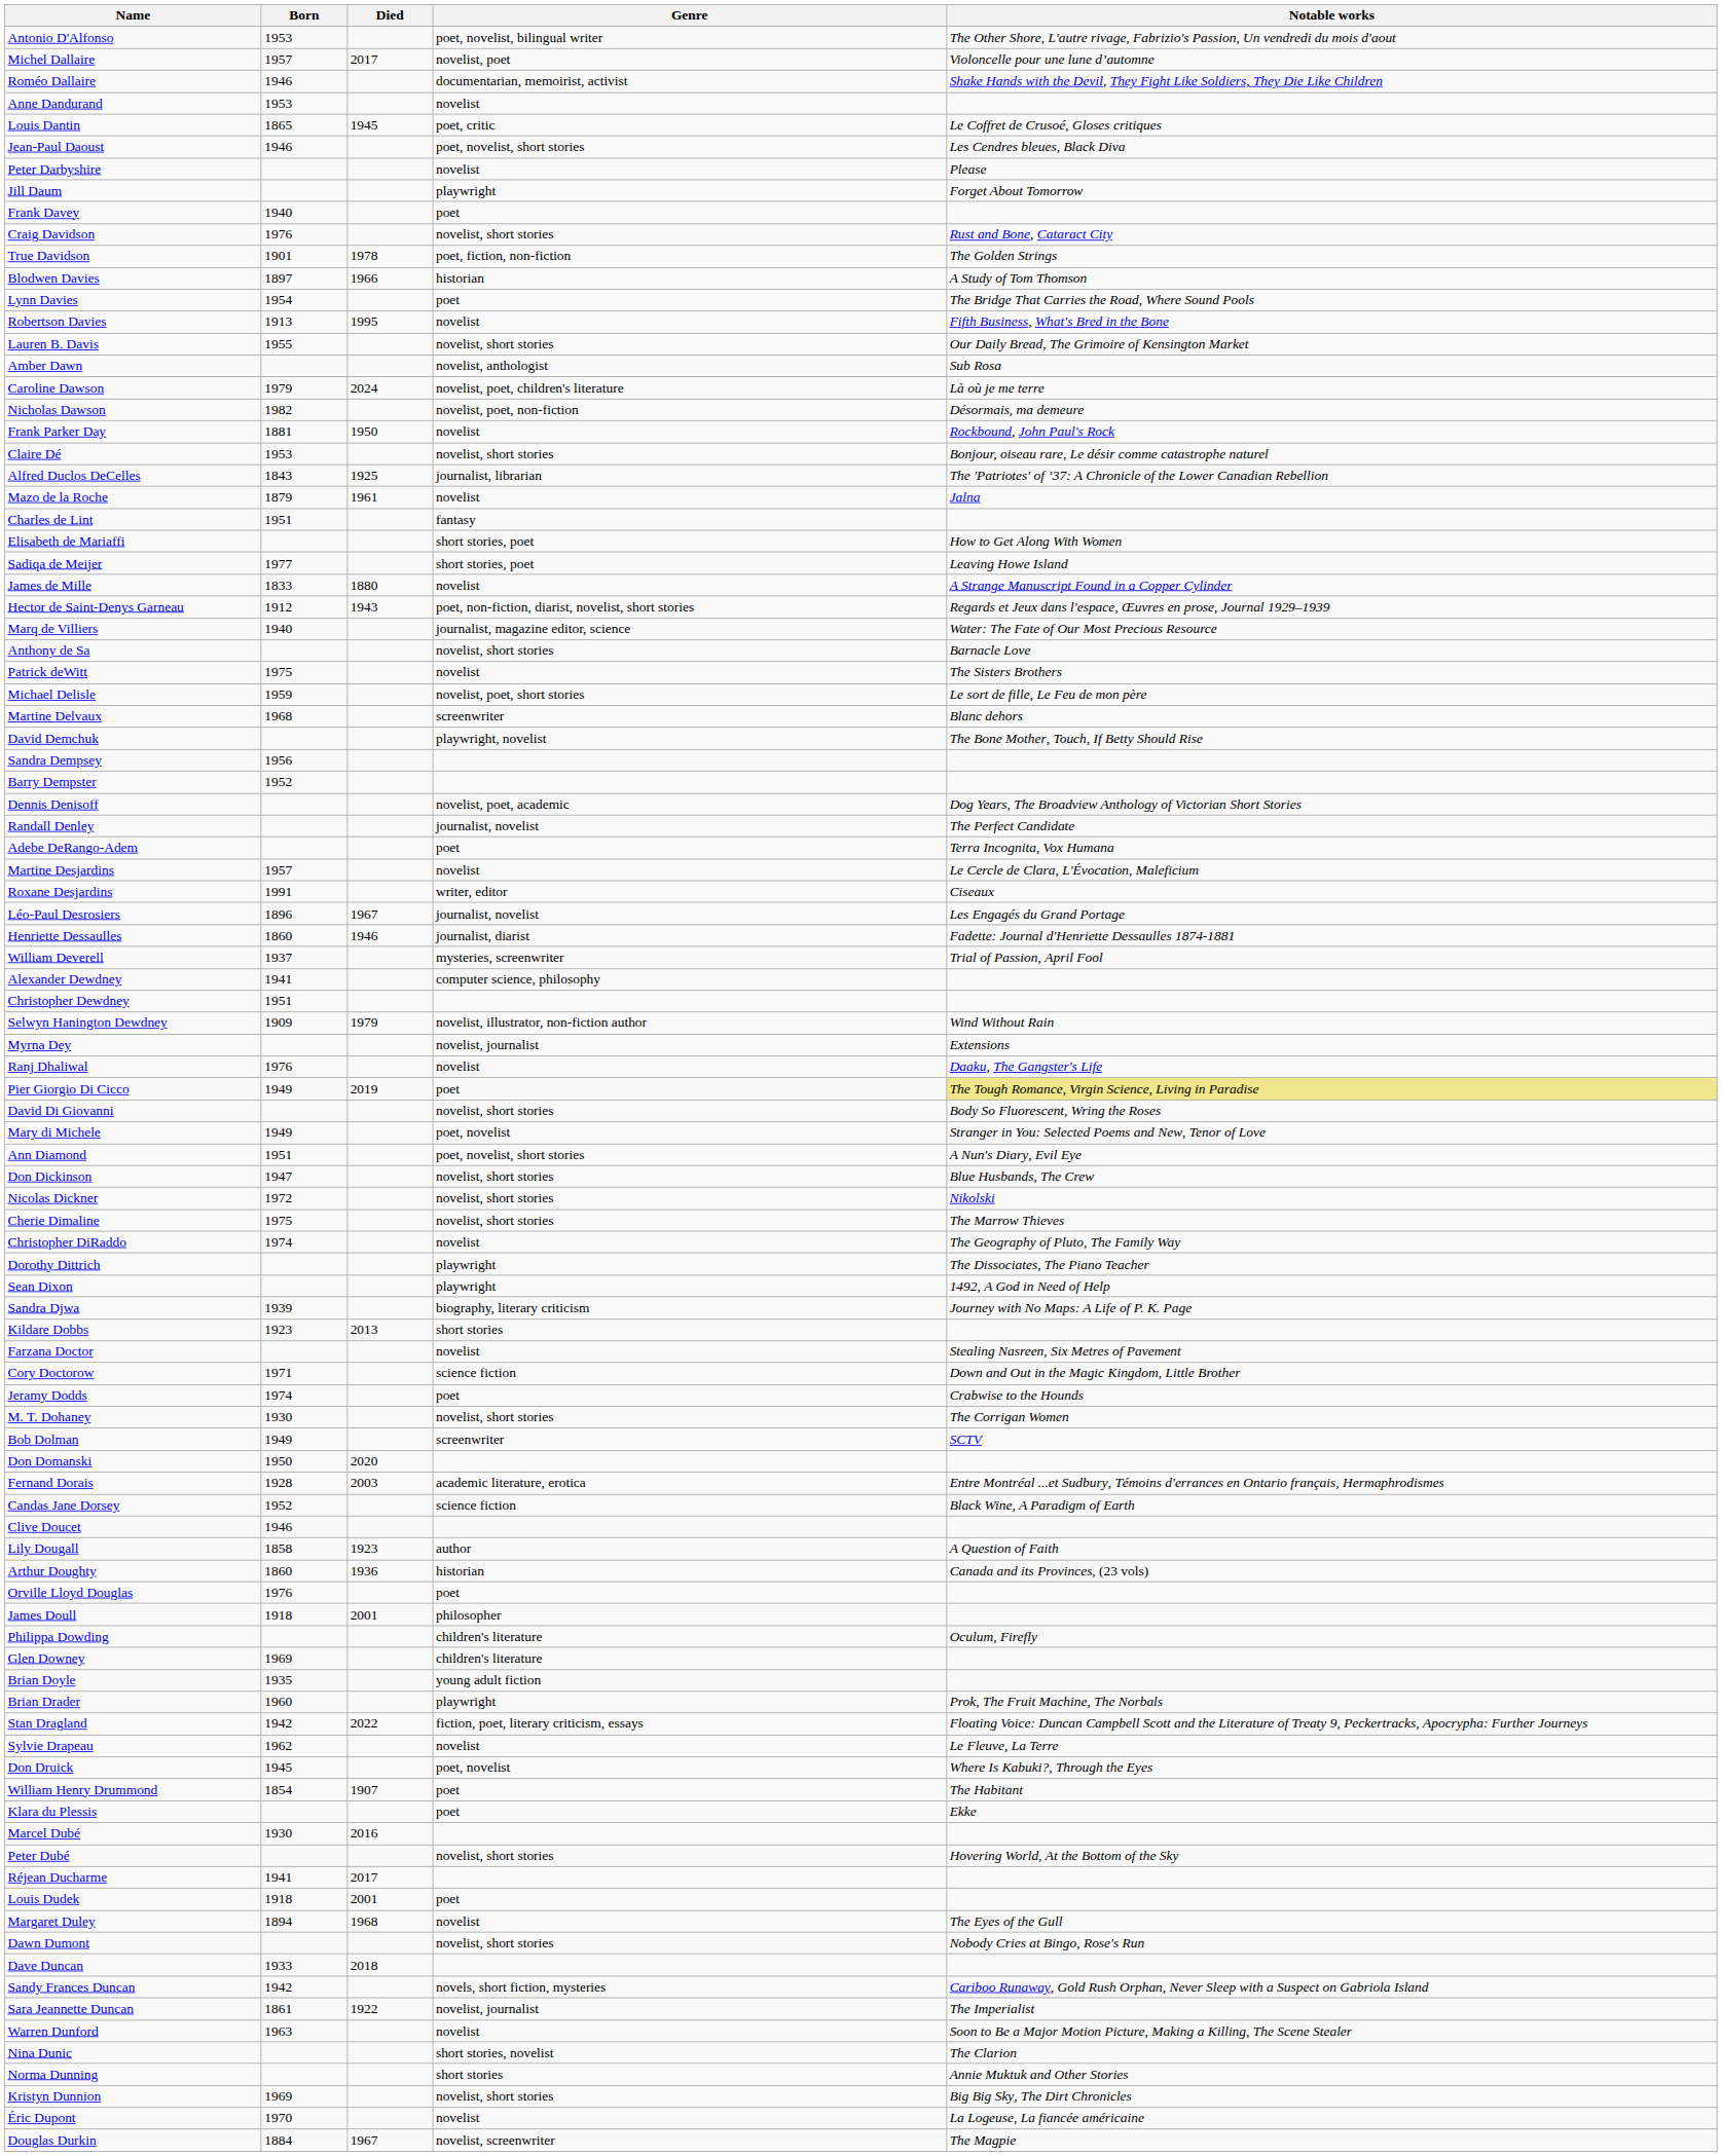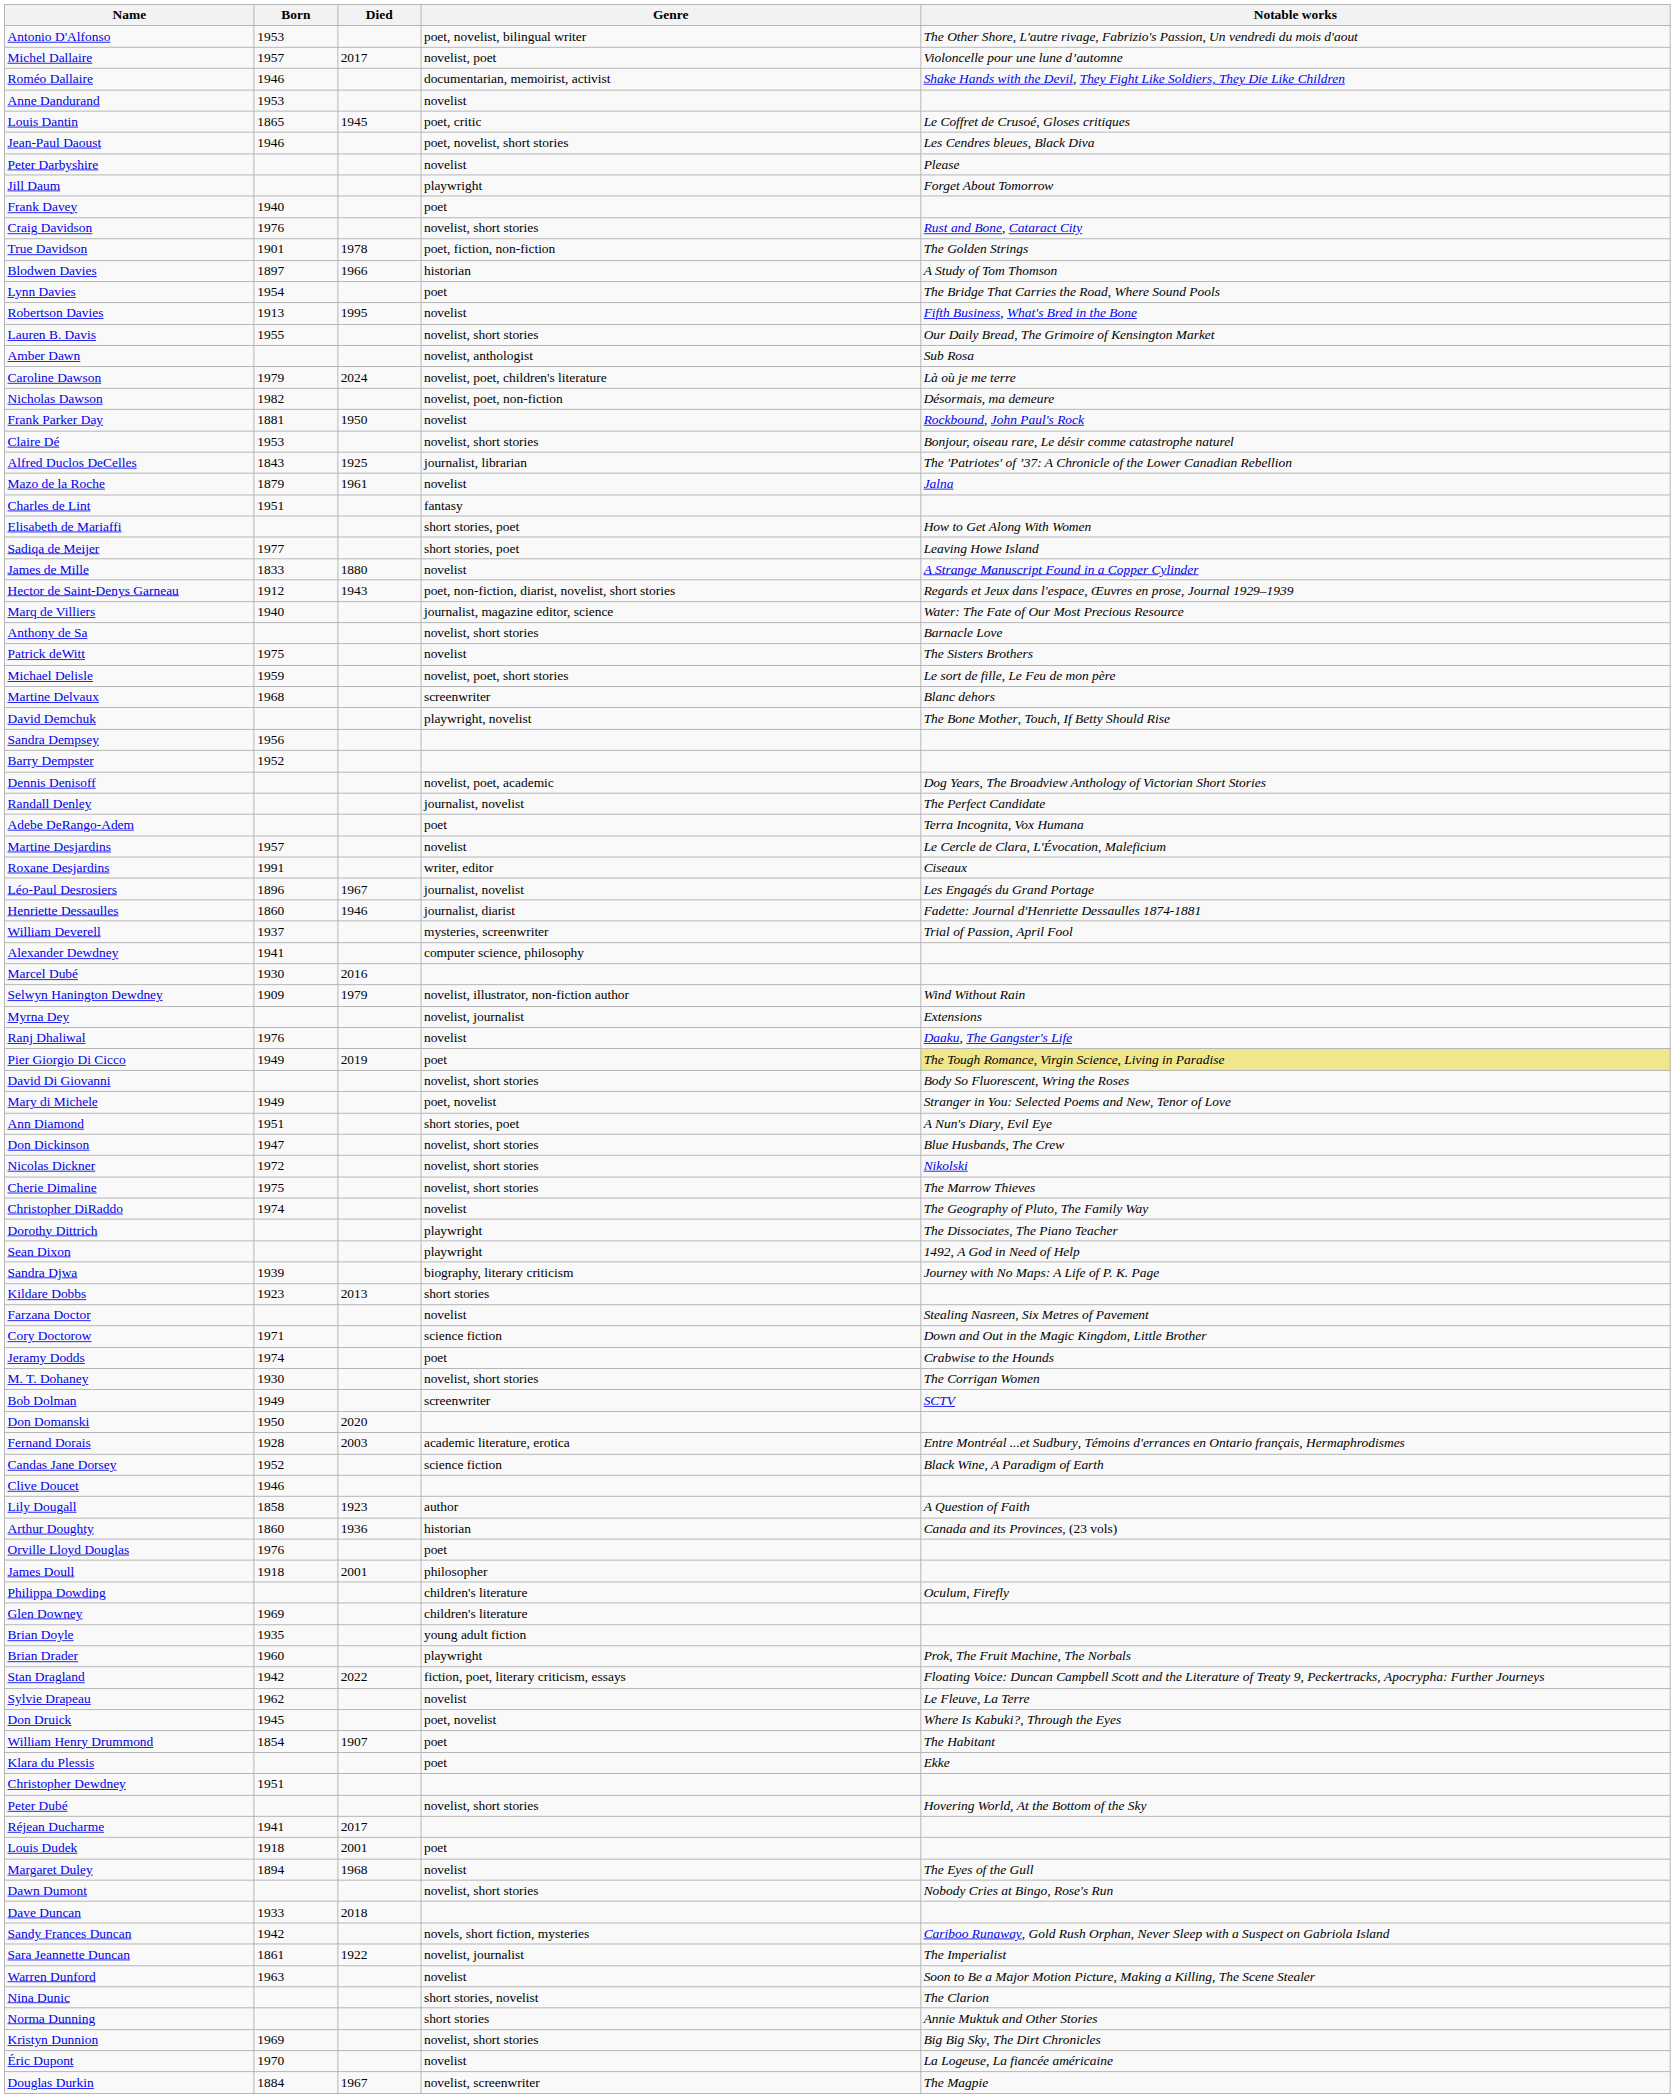rows swapped: Christopher Dewdney <-> Marcel Dubé
Ann Diamond | Genre: poet, novelist, short stories -> short stories, poet
